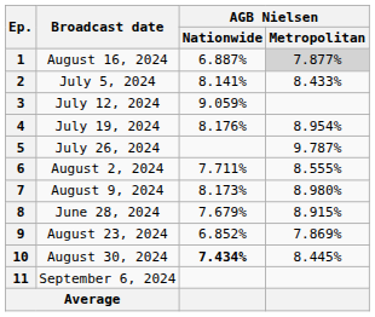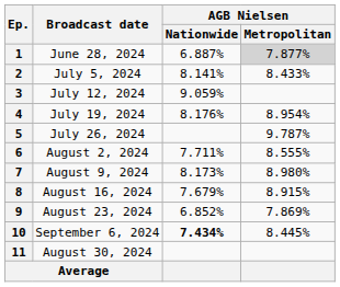1 | Broadcast date: August 16, 2024 -> June 28, 2024
8 | Broadcast date: June 28, 2024 -> August 16, 2024
10 | Broadcast date: August 30, 2024 -> September 6, 2024
11 | Broadcast date: September 6, 2024 -> August 30, 2024
